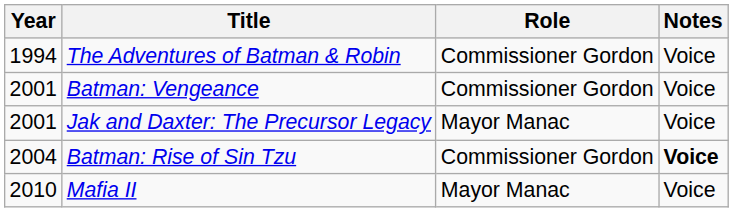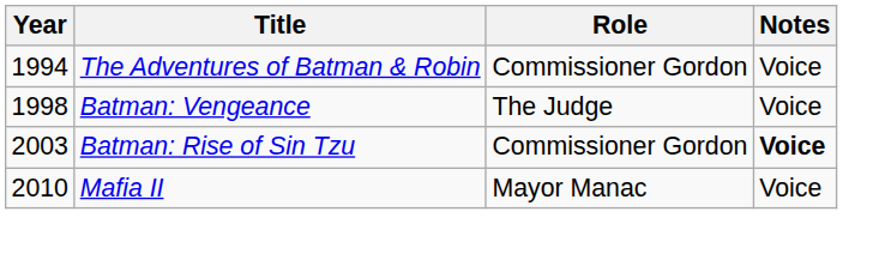Batman: Vengeance | Year: 2001 -> 1998
Batman: Vengeance | Role: Commissioner Gordon -> The Judge
- row: 2001 | Jak and Daxter: The Precursor Legacy | Mayor Manac | Voice
Batman: Rise of Sin Tzu | Year: 2004 -> 2003
